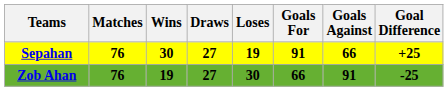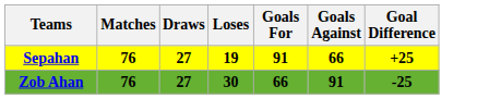- column: Wins | 30 | 19
